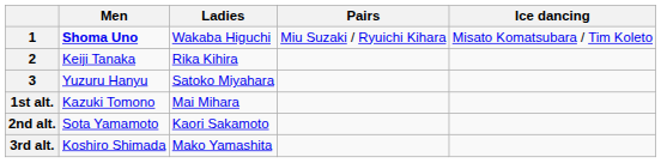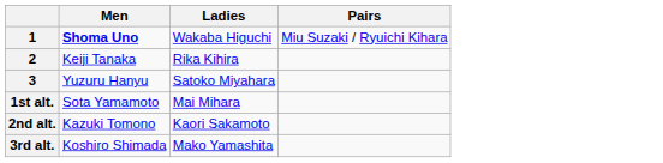- column: Ice dancing | Misato Komatsubara / Tim Koleto
1st alt. | Men: Kazuki Tomono -> Sota Yamamoto
2nd alt. | Men: Sota Yamamoto -> Kazuki Tomono
